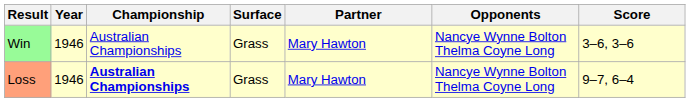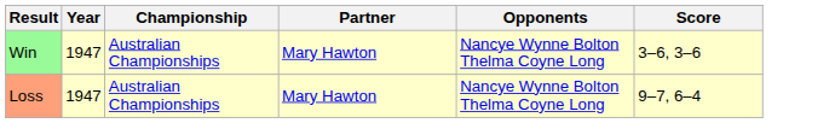- column: Surface | Grass | Grass
Win | Year: 1946 -> 1947
Loss | Year: 1946 -> 1947
Loss | Championship: bold -> normal
